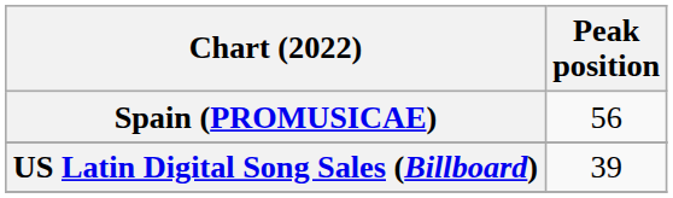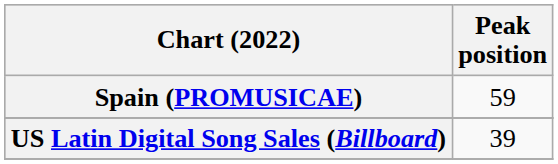Spain (PROMUSICAE) | Peak position: 56 -> 59
